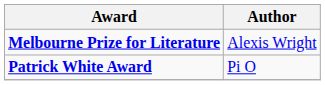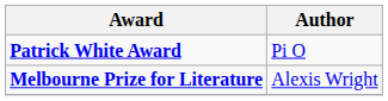rows swapped: Melbourne Prize for Literature <-> Patrick White Award
